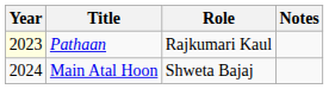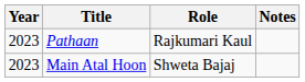Pathaan | Year: lightyellow background -> no background
Main Atal Hoon | Year: 2024 -> 2023
